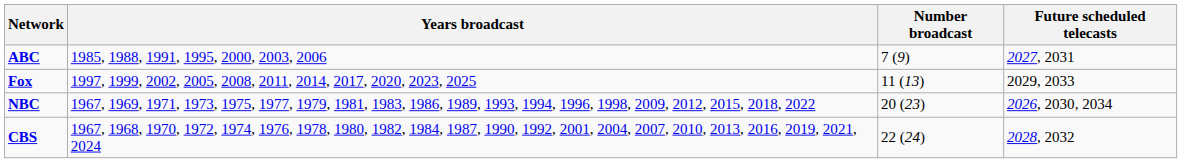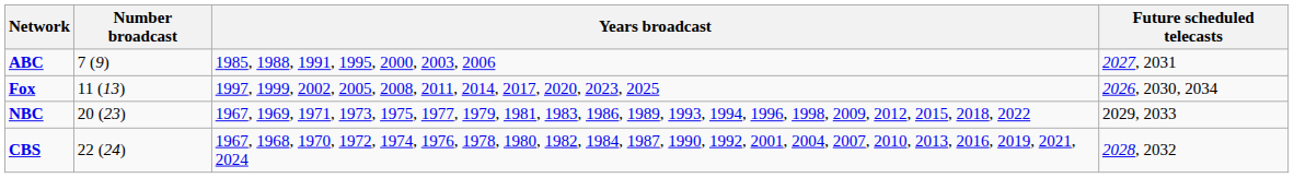columns swapped: Number broadcast <-> Years broadcast
Fox | Future scheduled telecasts: 2029, 2033 -> 2026, 2030, 2034
NBC | Future scheduled telecasts: 2026, 2030, 2034 -> 2029, 2033
